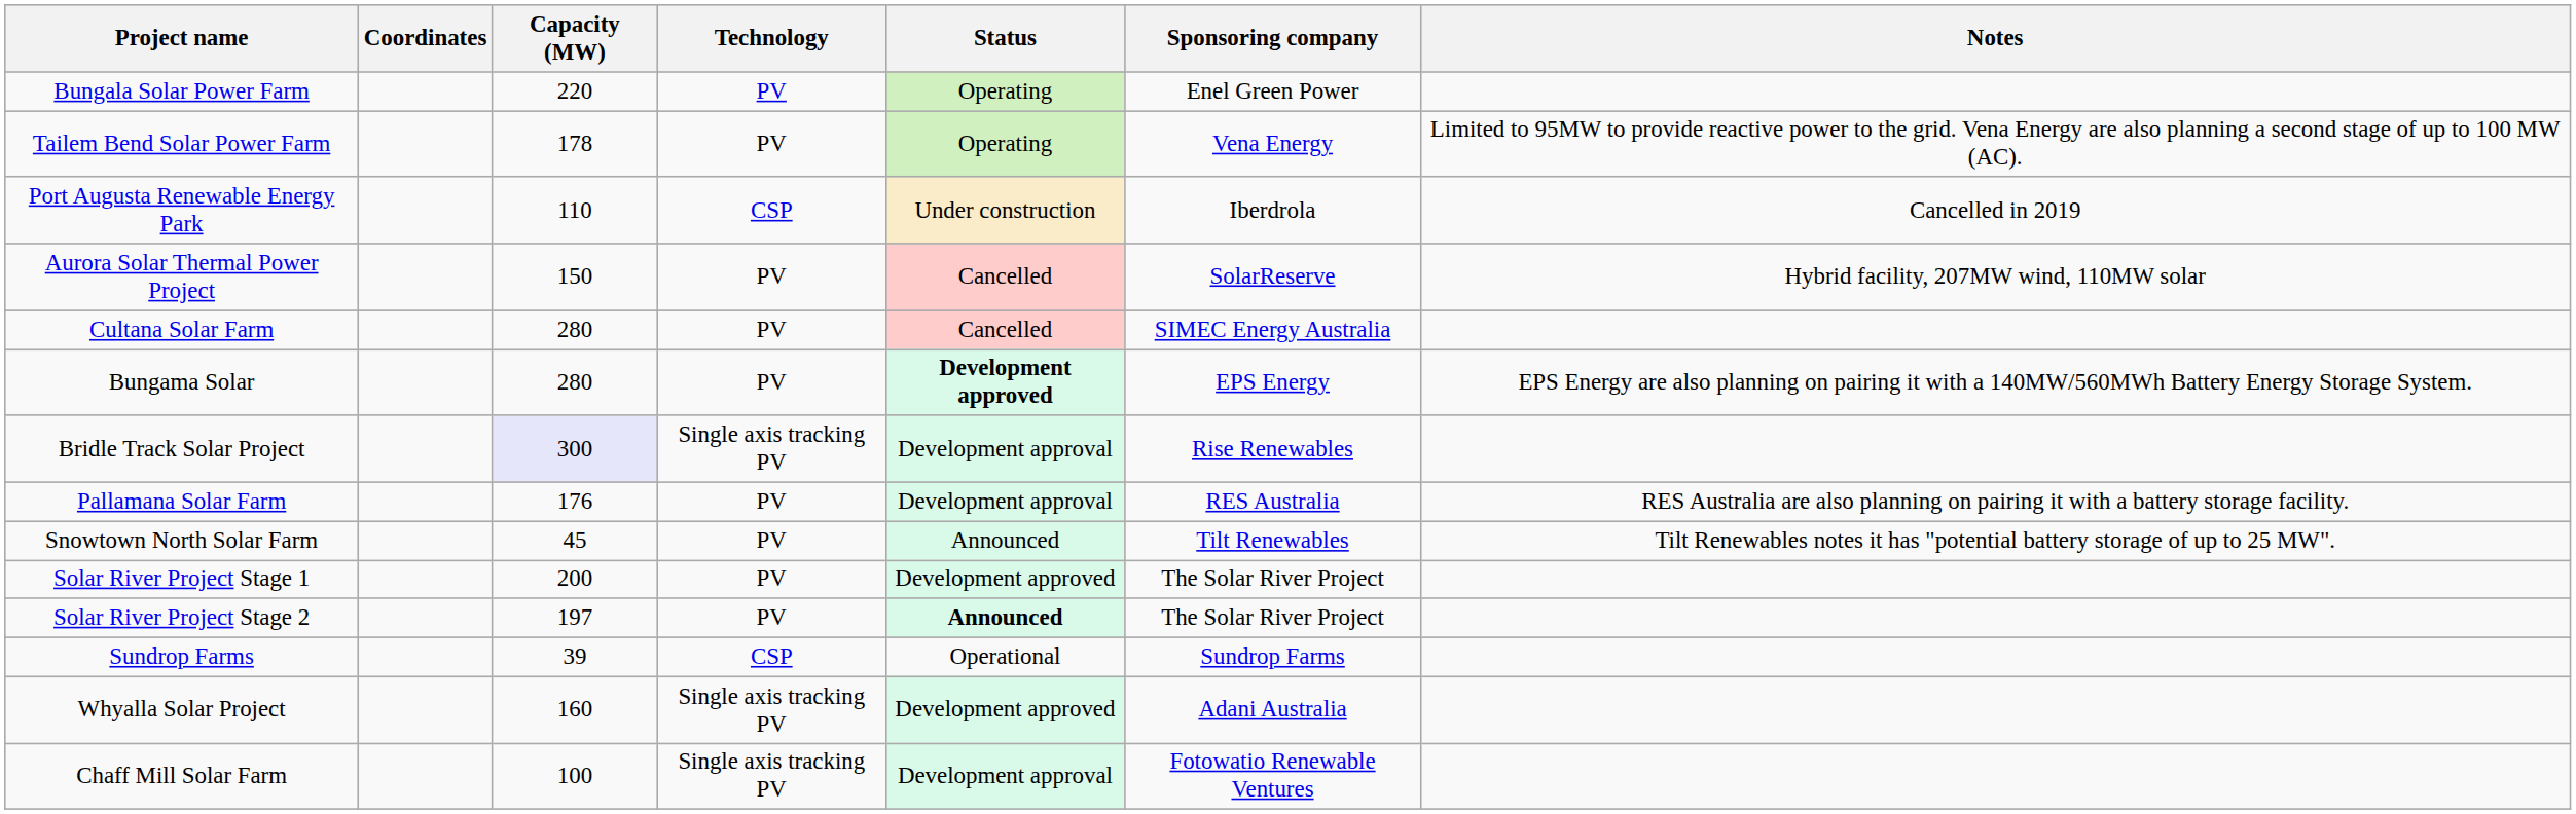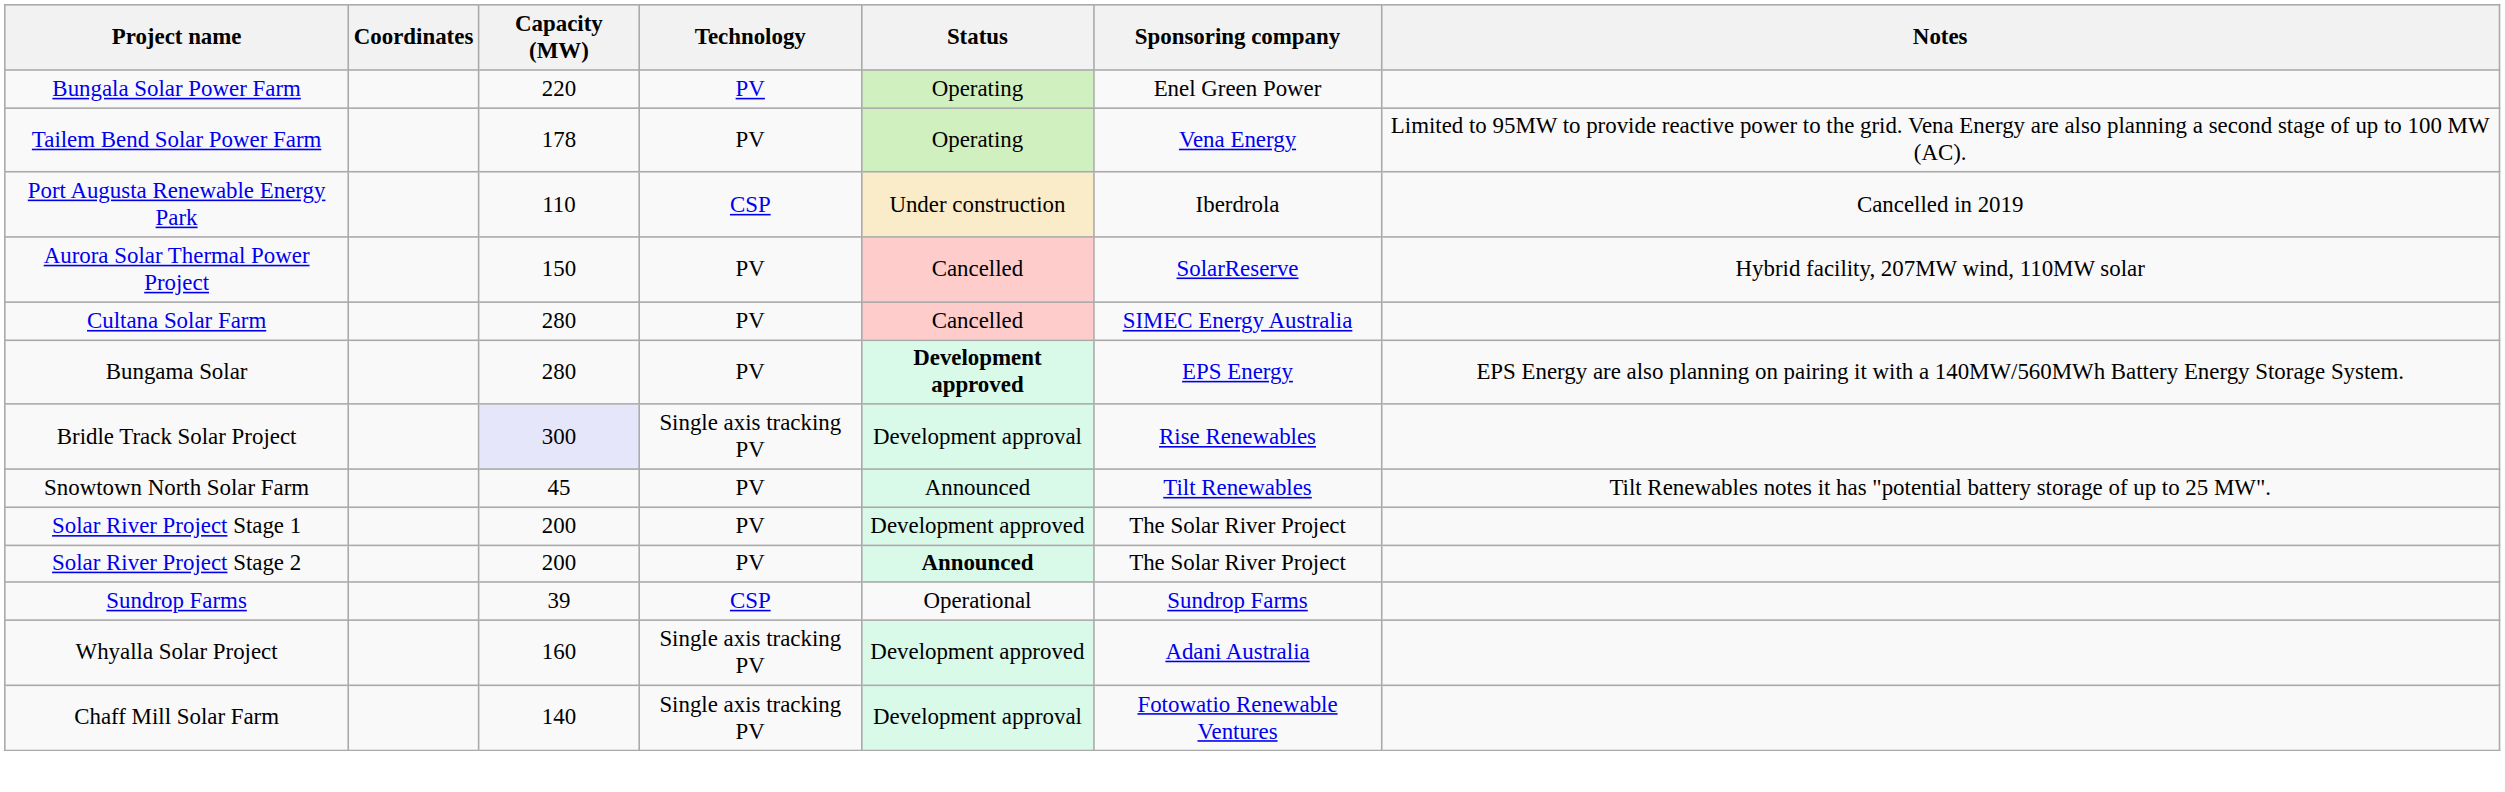- row: Pallamana Solar Farm | 176 | PV | Development approval | RES Australia | RES Australia are also planning on pairing it with a battery storage facility.
Solar River Project Stage 2 | Capacity (MW): 197 -> 200
Chaff Mill Solar Farm | Capacity (MW): 100 -> 140
